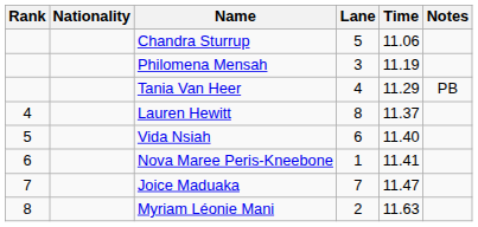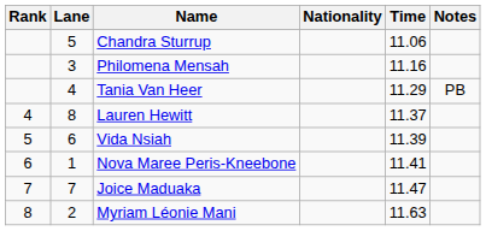columns swapped: Lane <-> Nationality
Philomena Mensah | Time: 11.19 -> 11.16
Vida Nsiah | Time: 11.40 -> 11.39
